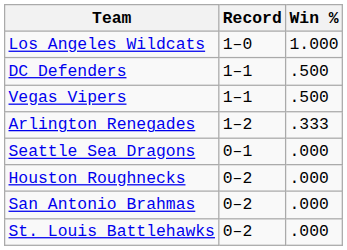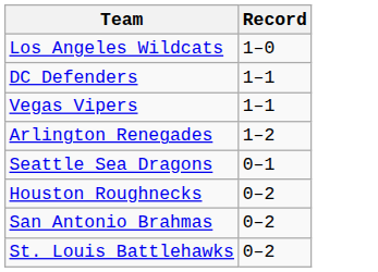- column: Win % | 1.000 | .500 | .500 | .333 | .000 | .000 | .000 | .000
